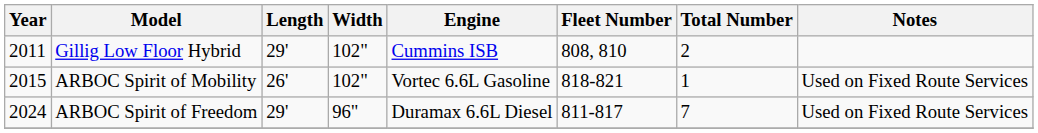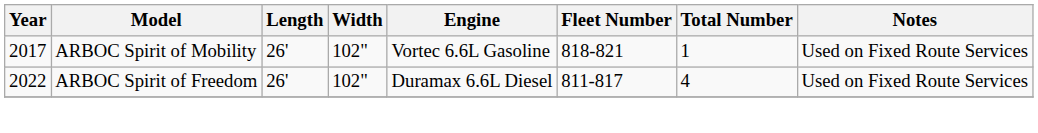- row: 2011 | Gillig Low Floor Hybrid | 29' | 102" | Cummins ISB | 808, 810 | 2
ARBOC Spirit of Mobility | Year: 2015 -> 2017
ARBOC Spirit of Freedom | Year: 2024 -> 2022
ARBOC Spirit of Freedom | Length: 29' -> 26'
ARBOC Spirit of Freedom | Width: 96" -> 102"
ARBOC Spirit of Freedom | Total Number: 7 -> 4
